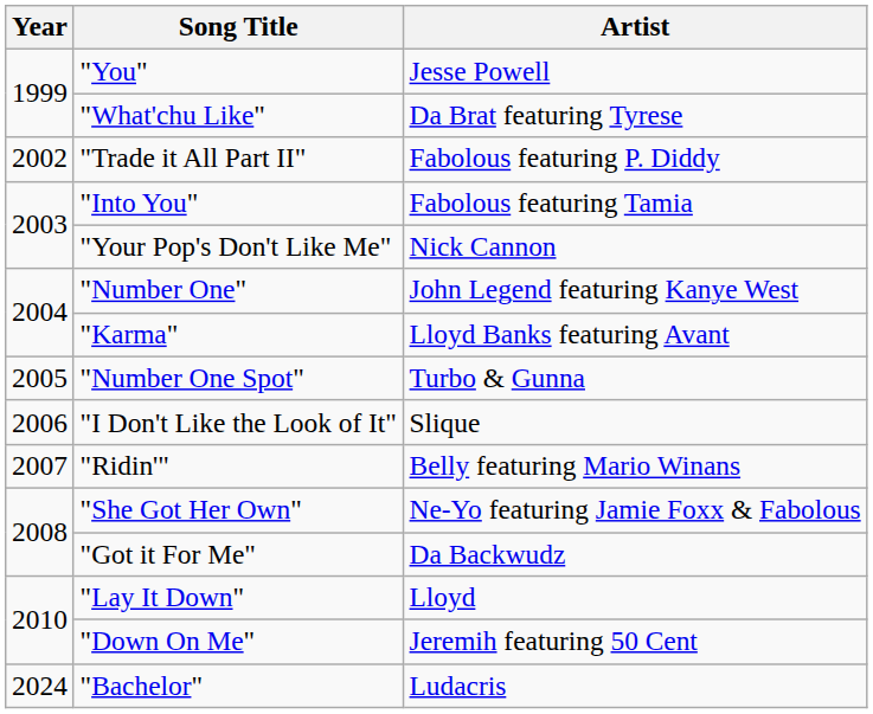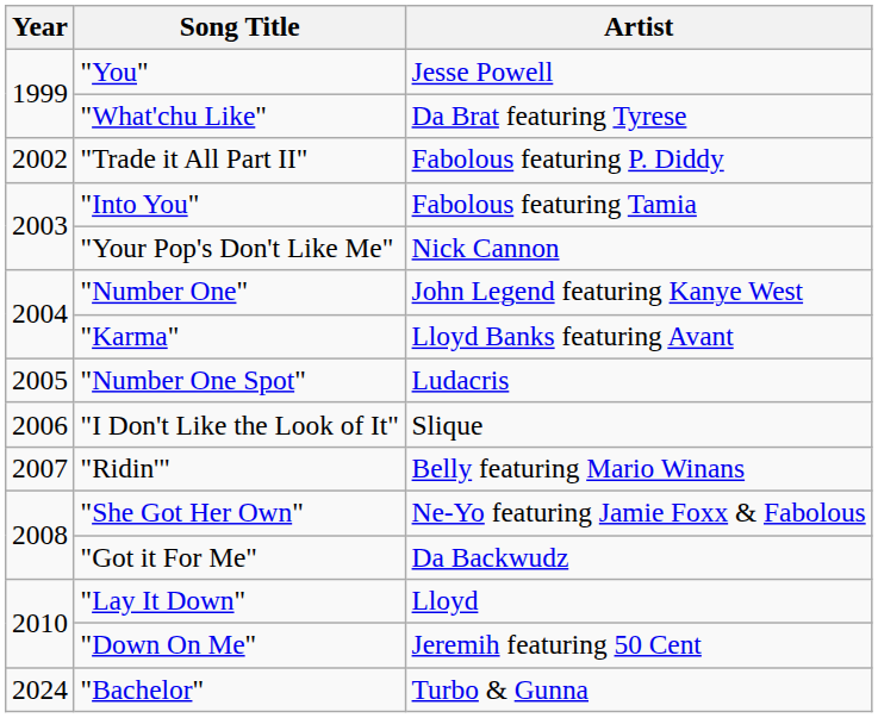"Number One Spot" | Artist: Turbo & Gunna -> Ludacris
"Bachelor" | Artist: Ludacris -> Turbo & Gunna
